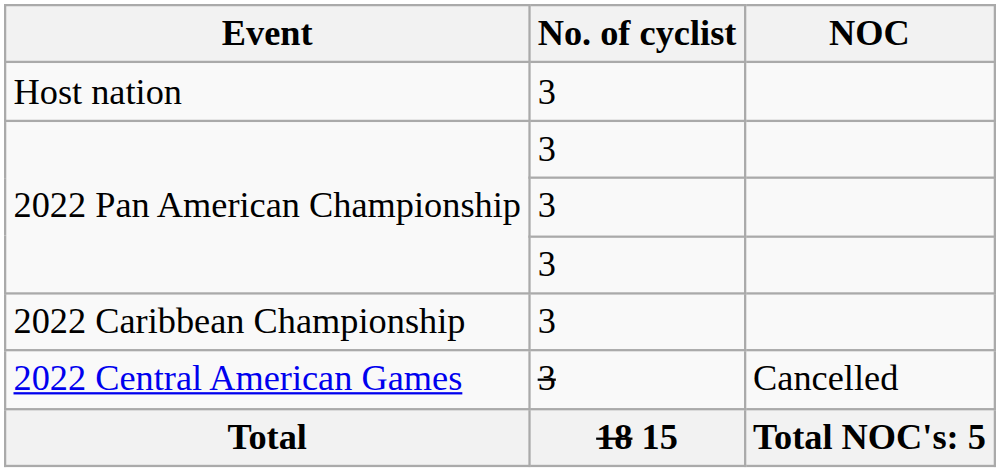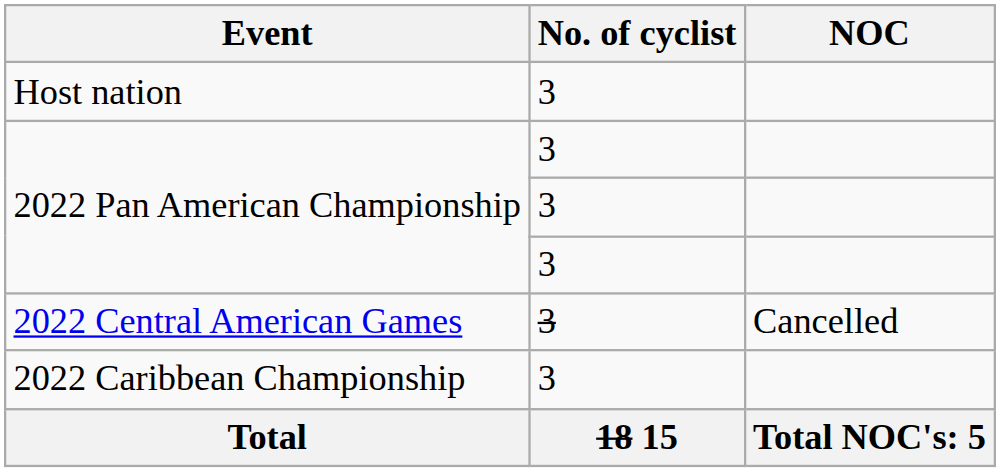rows swapped: 2022 Caribbean Championship <-> 2022 Central American Games
